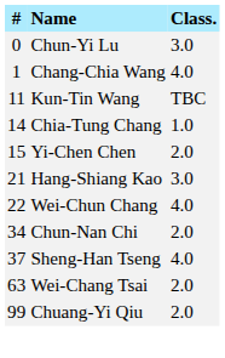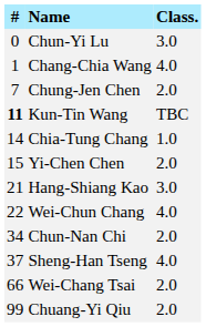+ row: 7 | Chung-Jen Chen | 2.0
Kun-Tin Wang | #: normal -> bold
Wei-Chang Tsai | #: 63 -> 66
